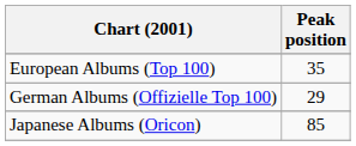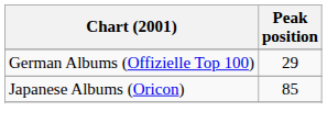- row: European Albums (Top 100) | 35
